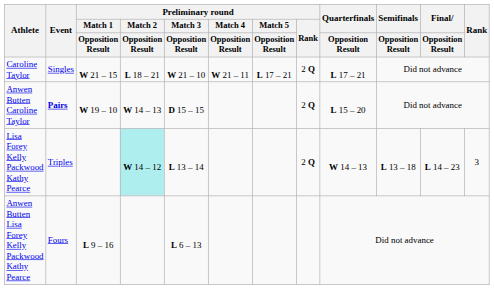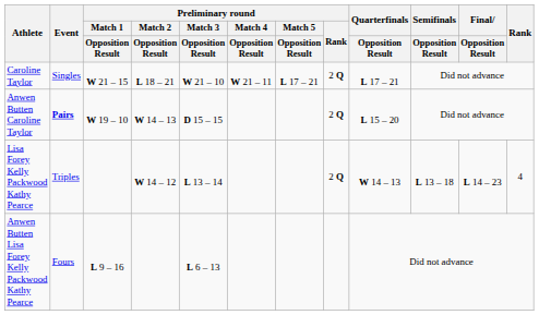Lisa Forey Kelly Packwood Kathy Pearce | Preliminary round / Match 2 / Opposition Result: paleturquoise background -> no background
Lisa Forey Kelly Packwood Kathy Pearce | Rank: 3 -> 4
